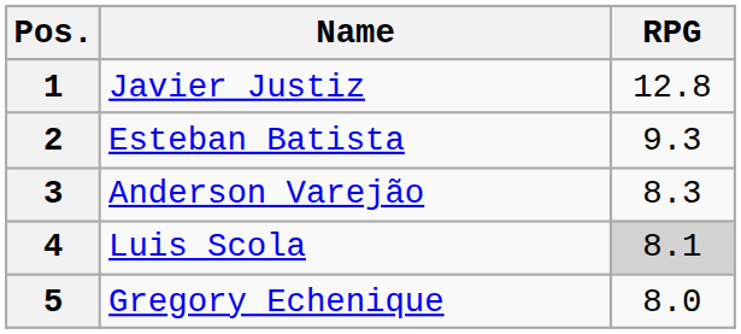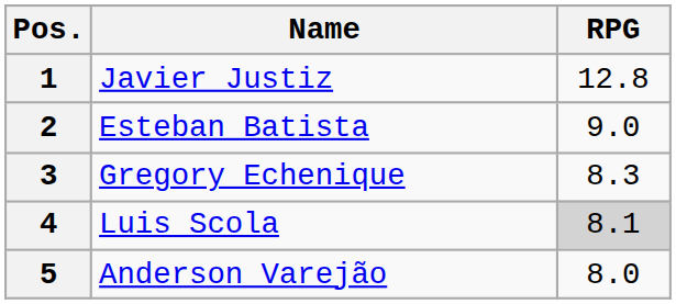2 | RPG: 9.3 -> 9.0
3 | Name: Anderson Varejão -> Gregory Echenique
5 | Name: Gregory Echenique -> Anderson Varejão
